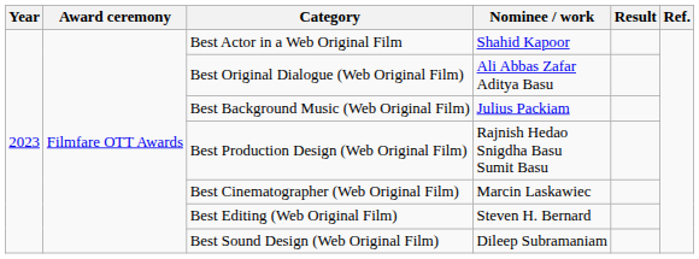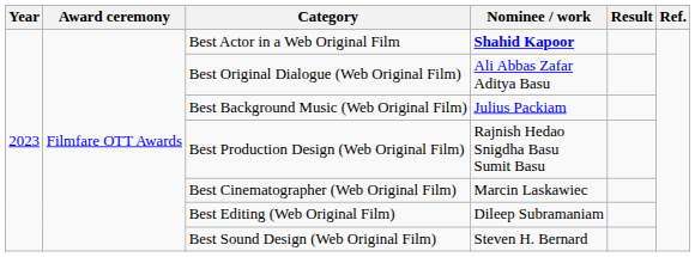Best Actor in a Web Original Film | Nominee / work: normal -> bold
Best Editing (Web Original Film) | Nominee / work: Steven H. Bernard -> Dileep Subramaniam
Best Sound Design (Web Original Film) | Nominee / work: Dileep Subramaniam -> Steven H. Bernard
